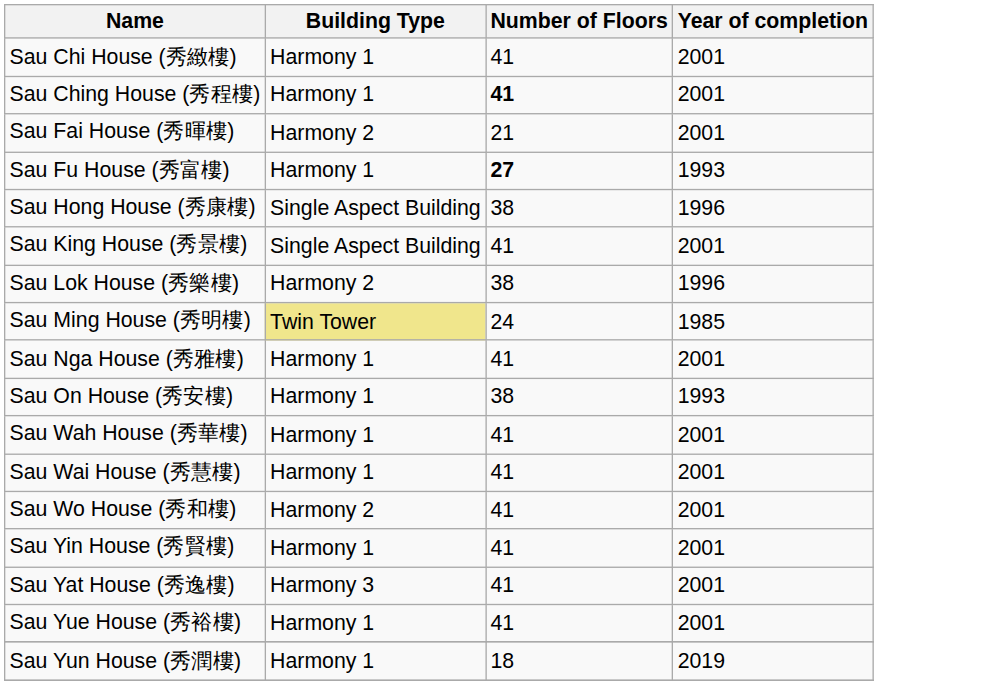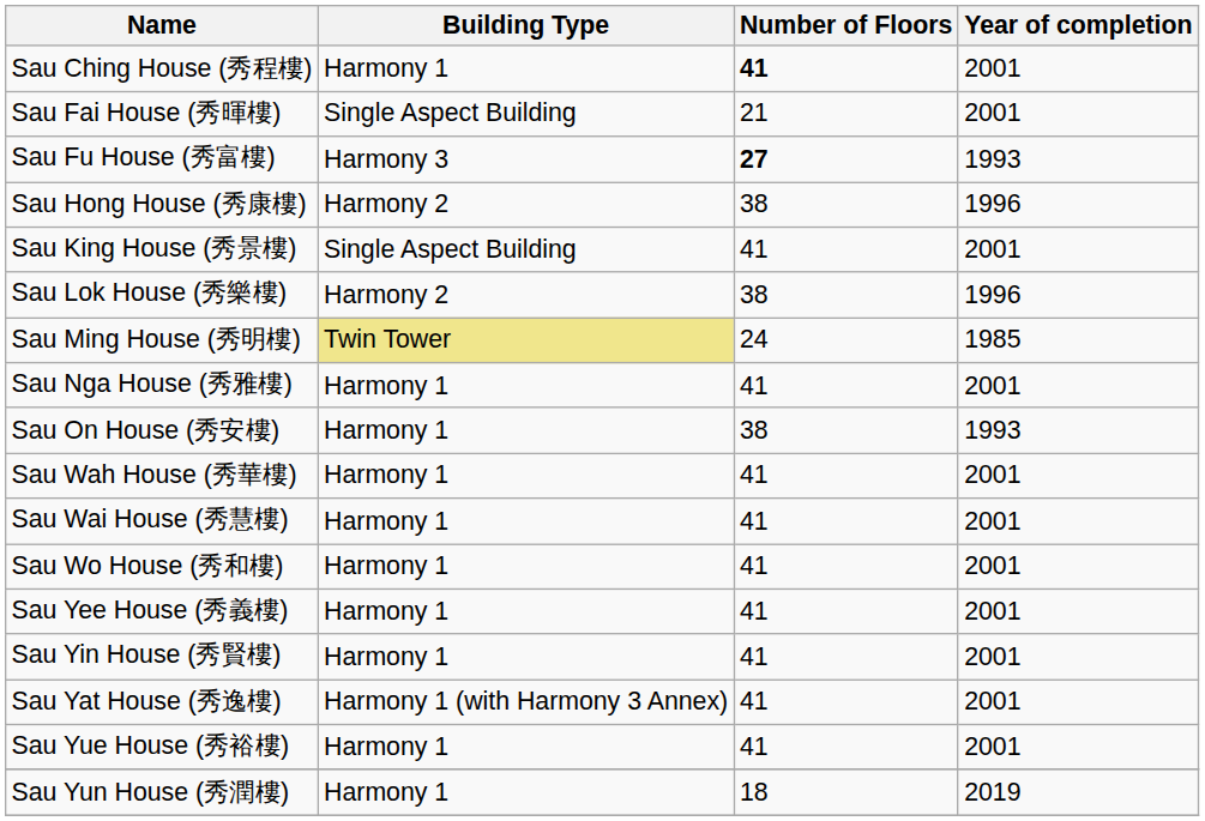- row: Sau Chi House (秀緻樓) | Harmony 1 | 41 | 2001
Sau Fai House (秀暉樓) | Building Type: Harmony 2 -> Single Aspect Building
Sau Fu House (秀富樓) | Building Type: Harmony 1 -> Harmony 3
Sau Hong House (秀康樓) | Building Type: Single Aspect Building -> Harmony 2
Sau Wo House (秀和樓) | Building Type: Harmony 2 -> Harmony 1
+ row: Sau Yee House (秀義樓) | Harmony 1 | 41 | 2001
Sau Yat House (秀逸樓) | Building Type: Harmony 3 -> Harmony 1 (with Harmony 3 Annex)
